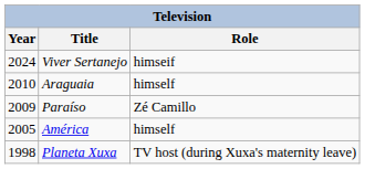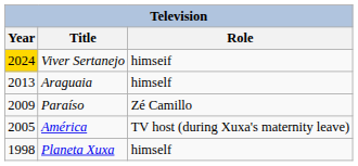Viver Sertanejo | Year: no background -> gold background
Araguaia | Year: 2010 -> 2013
América | Role: himself -> TV host (during Xuxa's maternity leave)
Planeta Xuxa | Role: TV host (during Xuxa's maternity leave) -> himself
